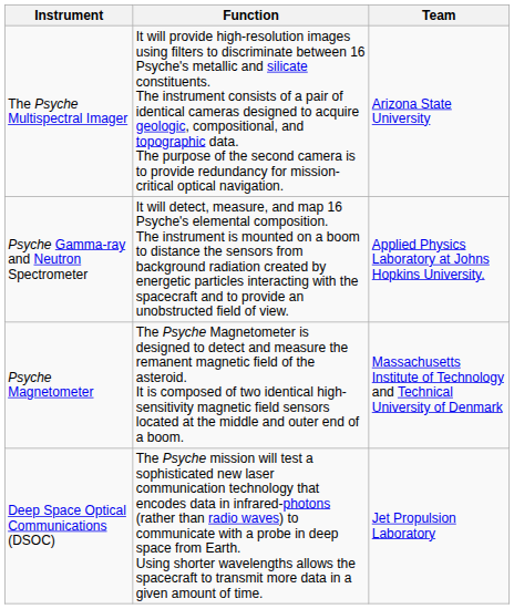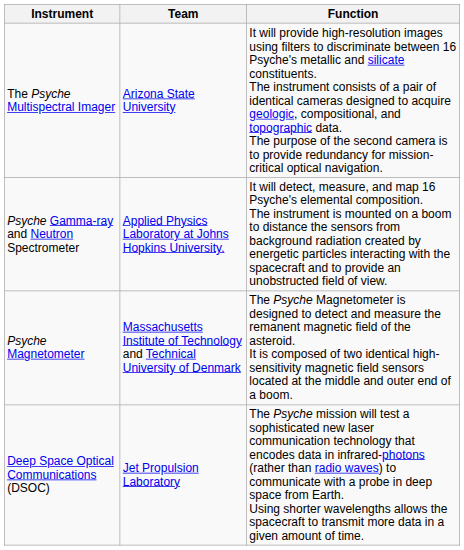columns swapped: Function <-> Team
